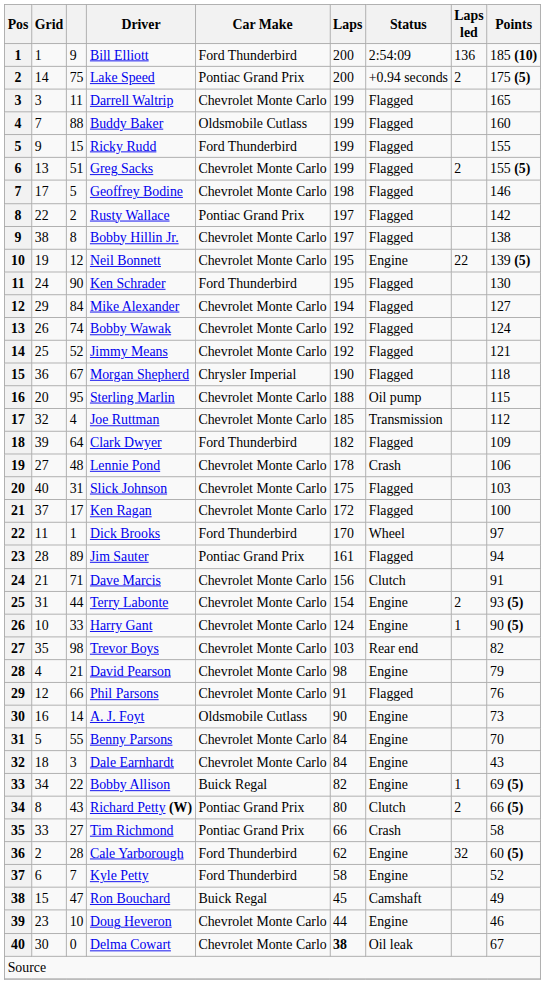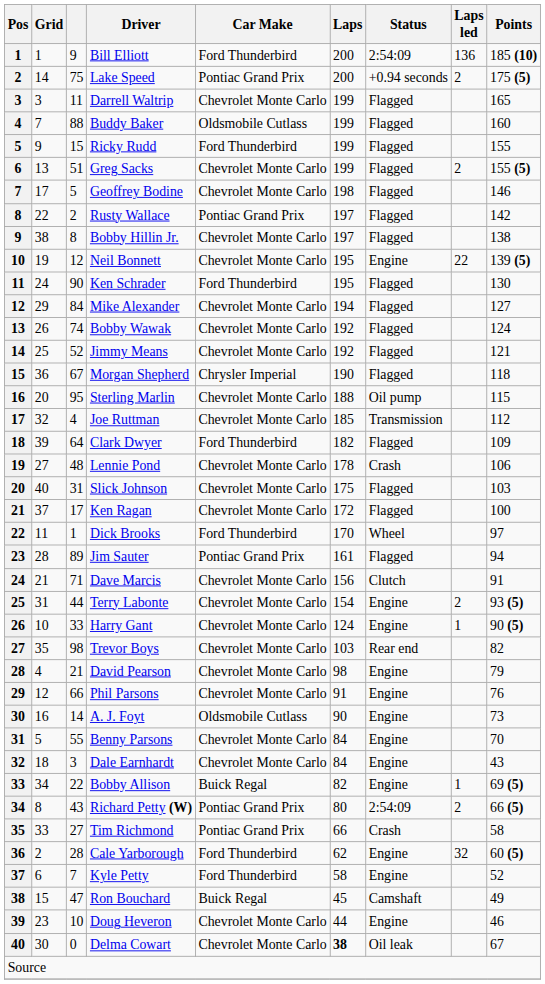Phil Parsons | Status: Flagged -> Engine
Richard Petty (W) | Status: Clutch -> 2:54:09
